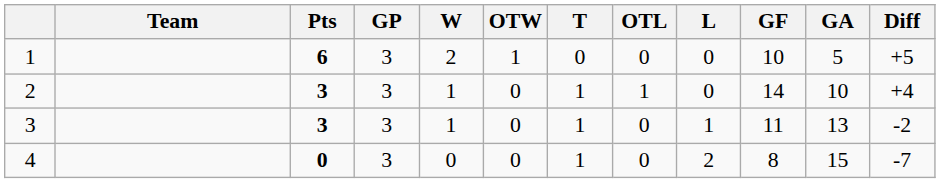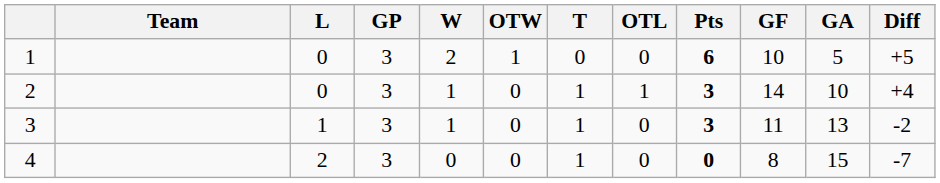columns swapped: Pts <-> L
